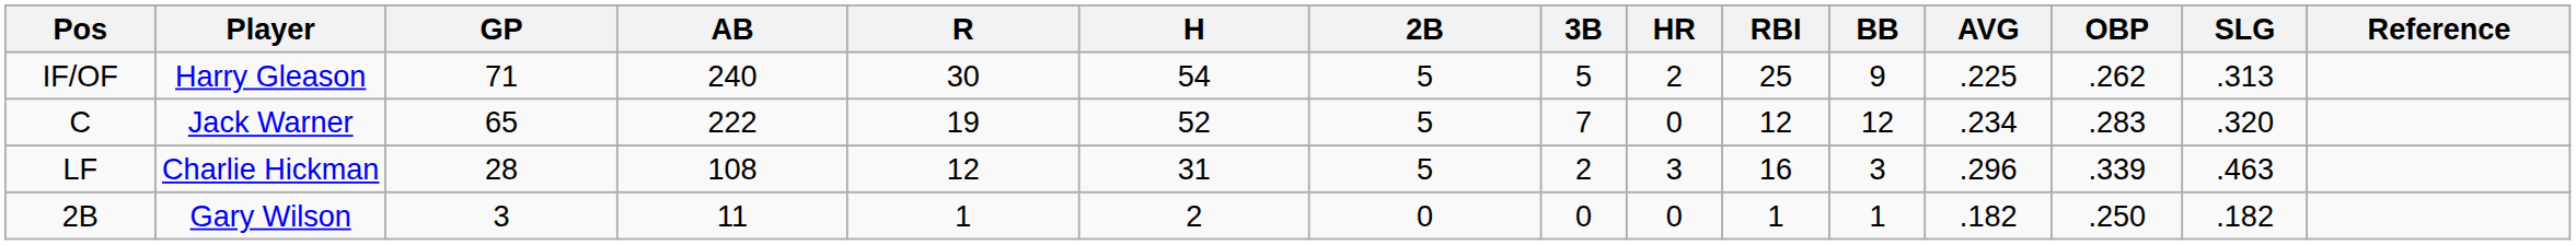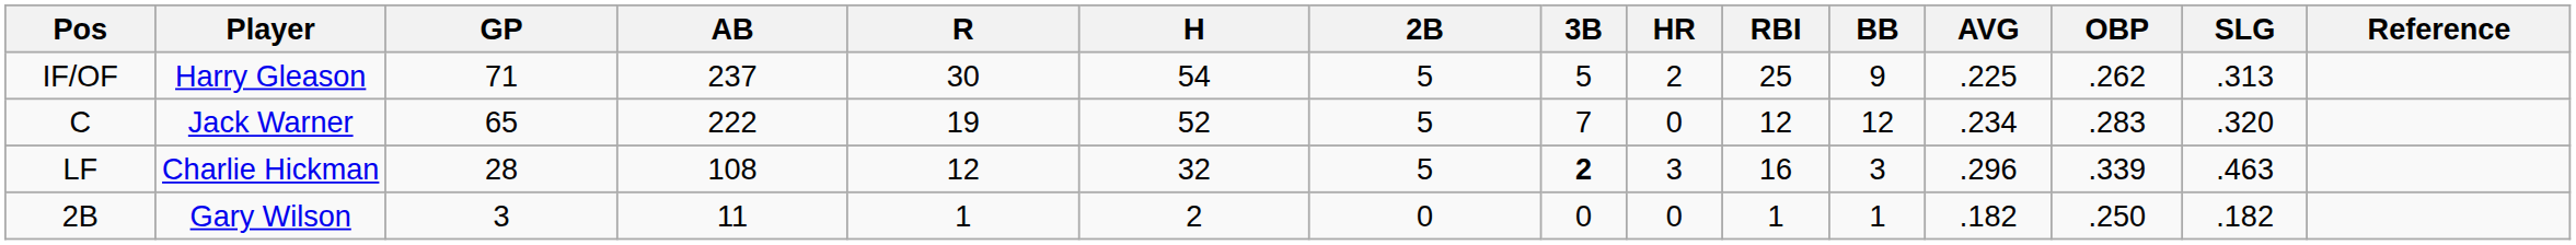IF/OF | AB: 240 -> 237
LF | H: 31 -> 32
LF | 3B: normal -> bold
